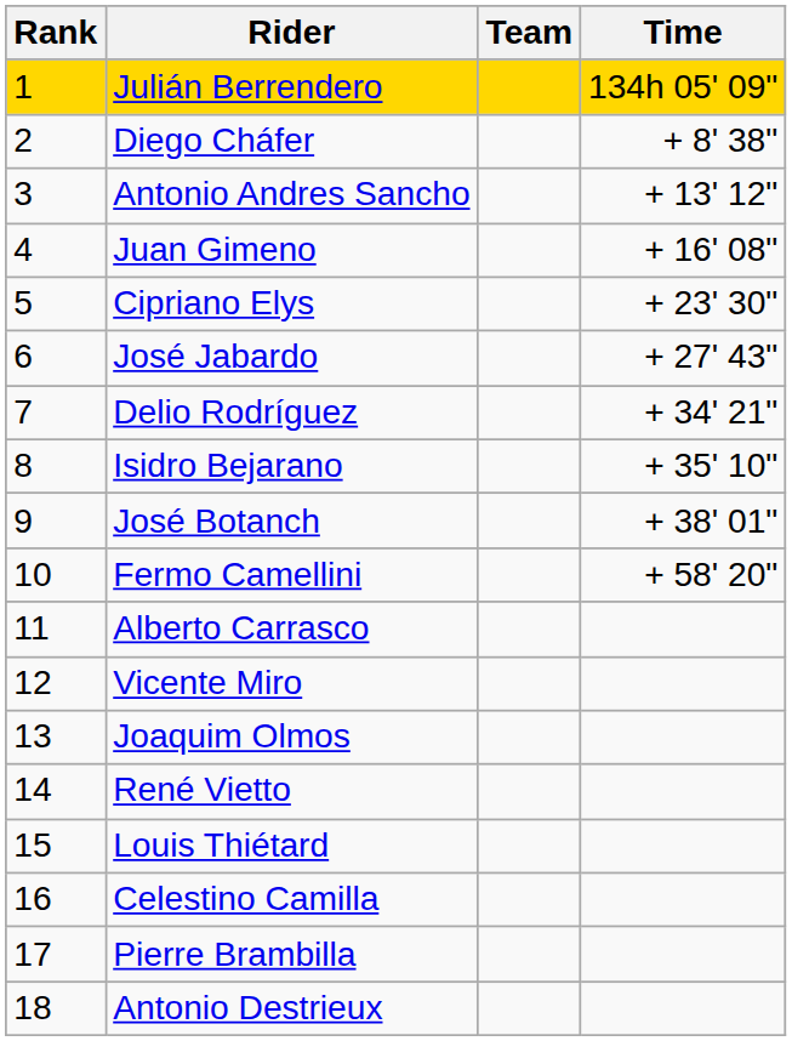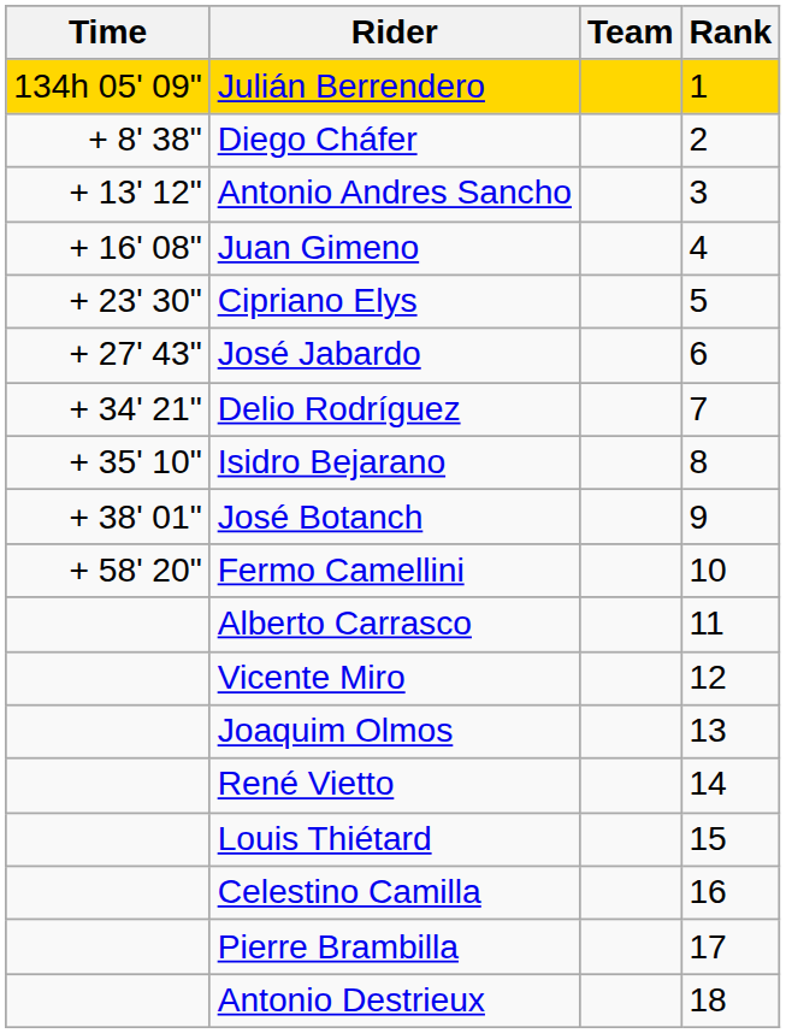columns swapped: Rank <-> Time
